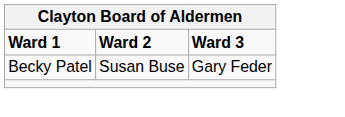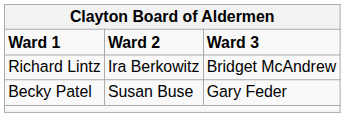+ row: Richard Lintz | Ira Berkowitz | Bridget McAndrew
